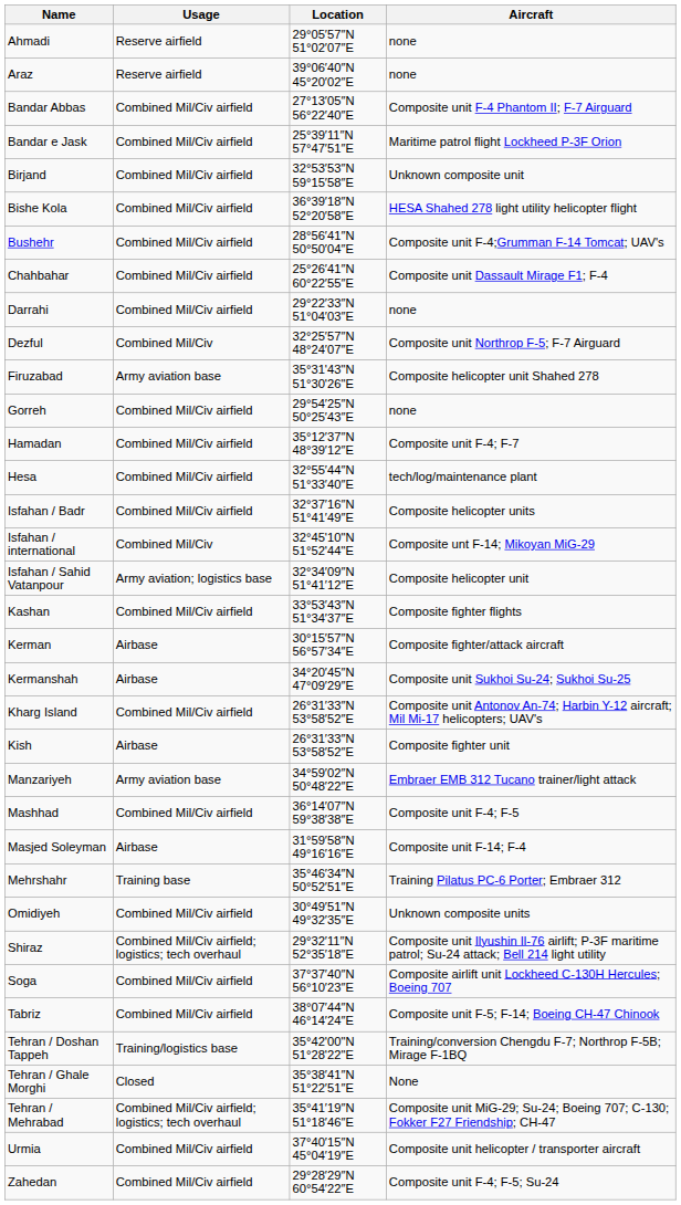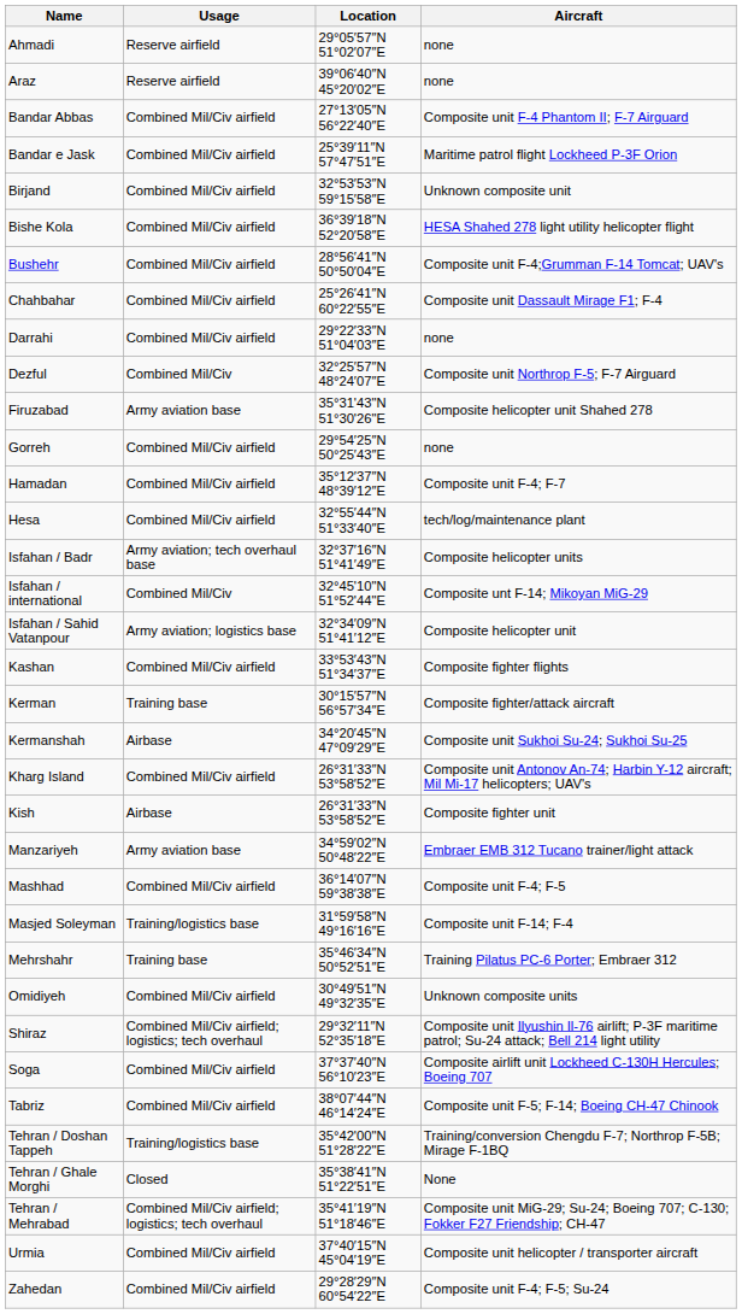Isfahan / Badr | Usage: Combined Mil/Civ airfield -> Army aviation; tech overhaul base
Kerman | Usage: Airbase -> Training base
Masjed Soleyman | Usage: Airbase -> Training/logistics base
